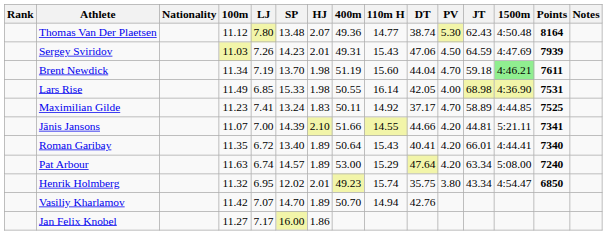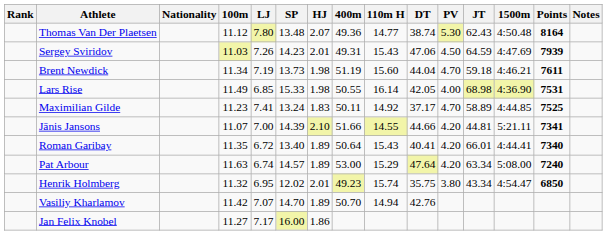Brent Newdick | SP: 13.70 -> 13.73
Brent Newdick | 1500m: lightgreen background -> no background
